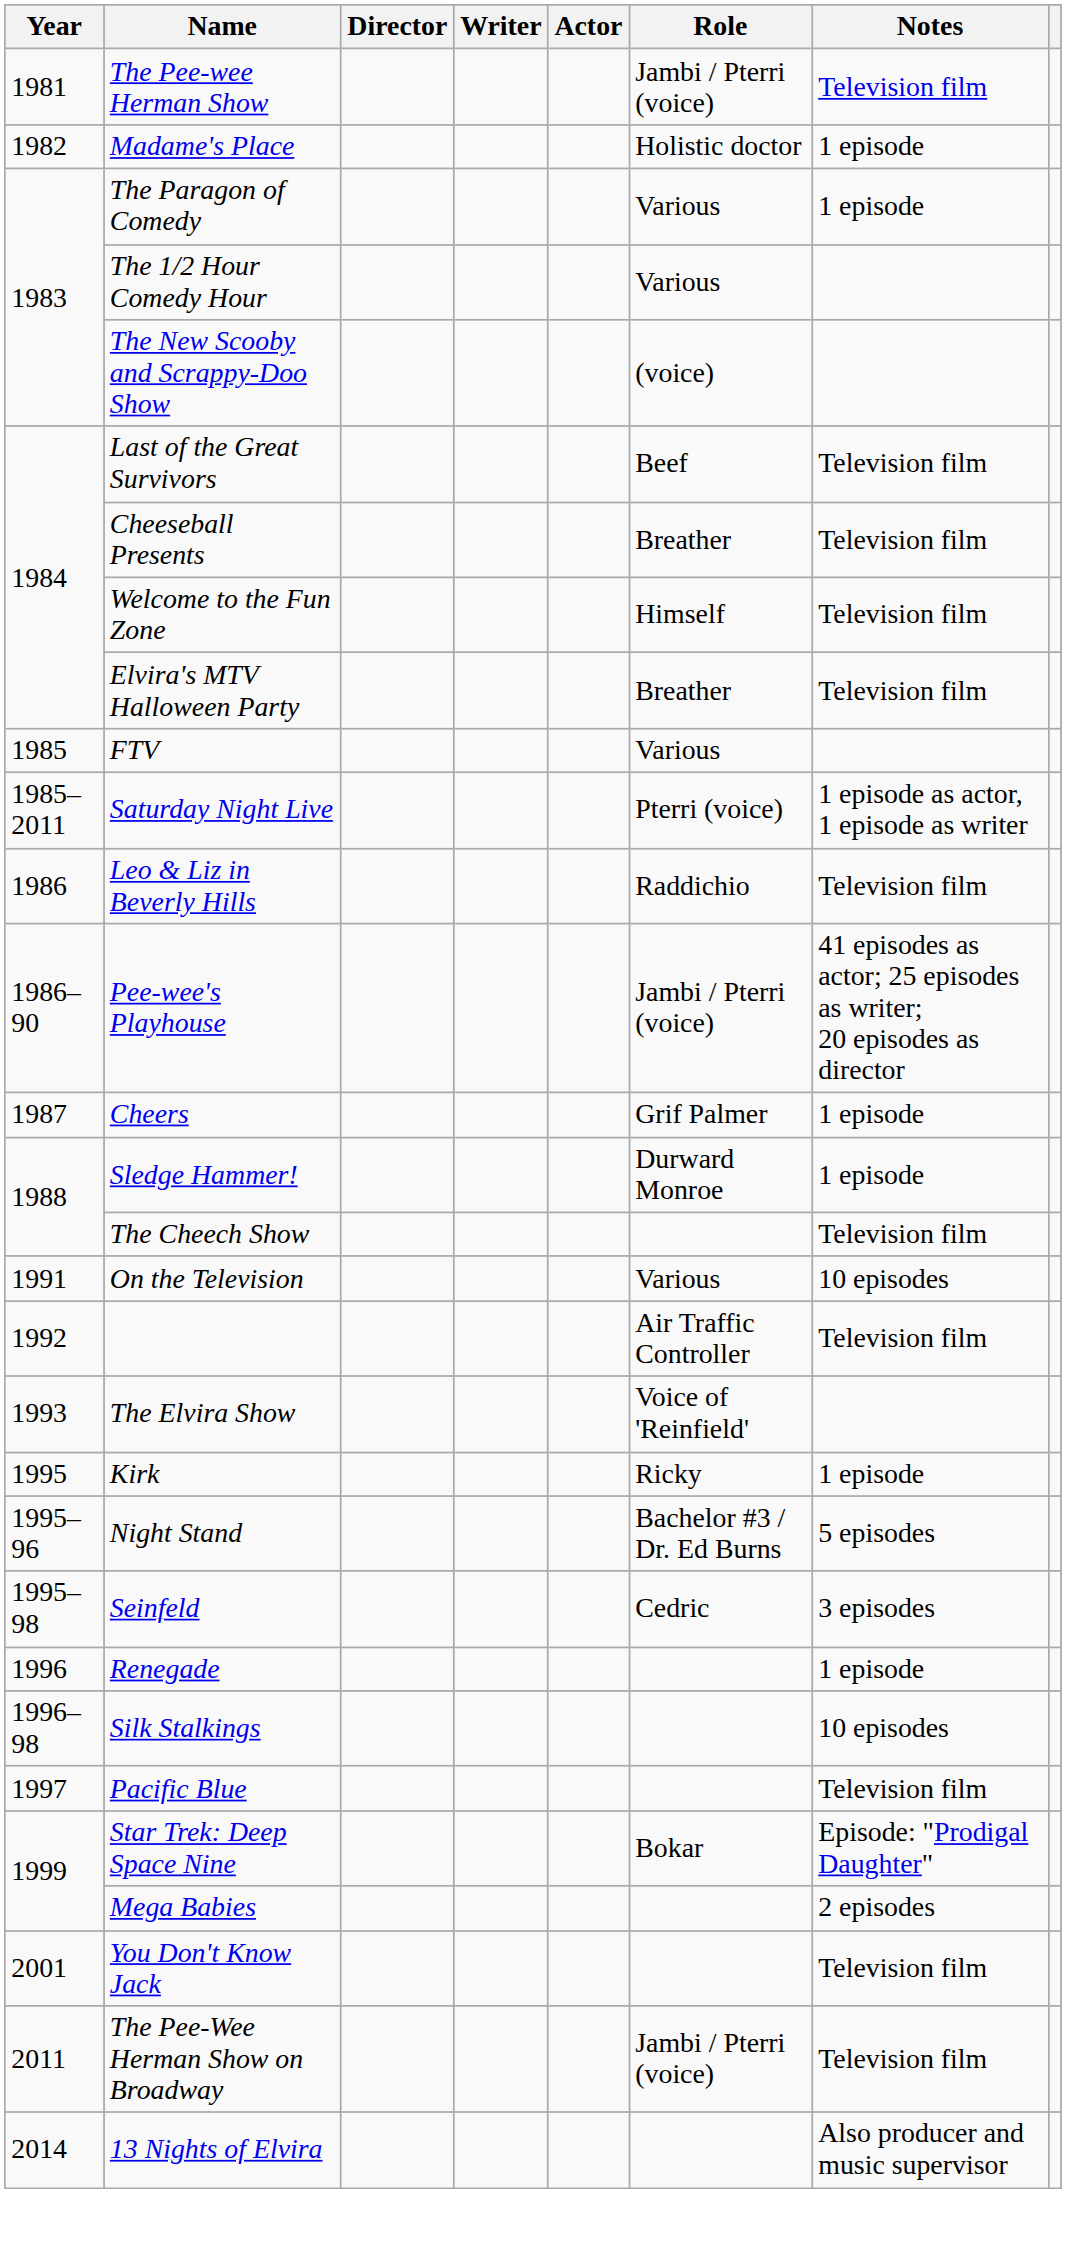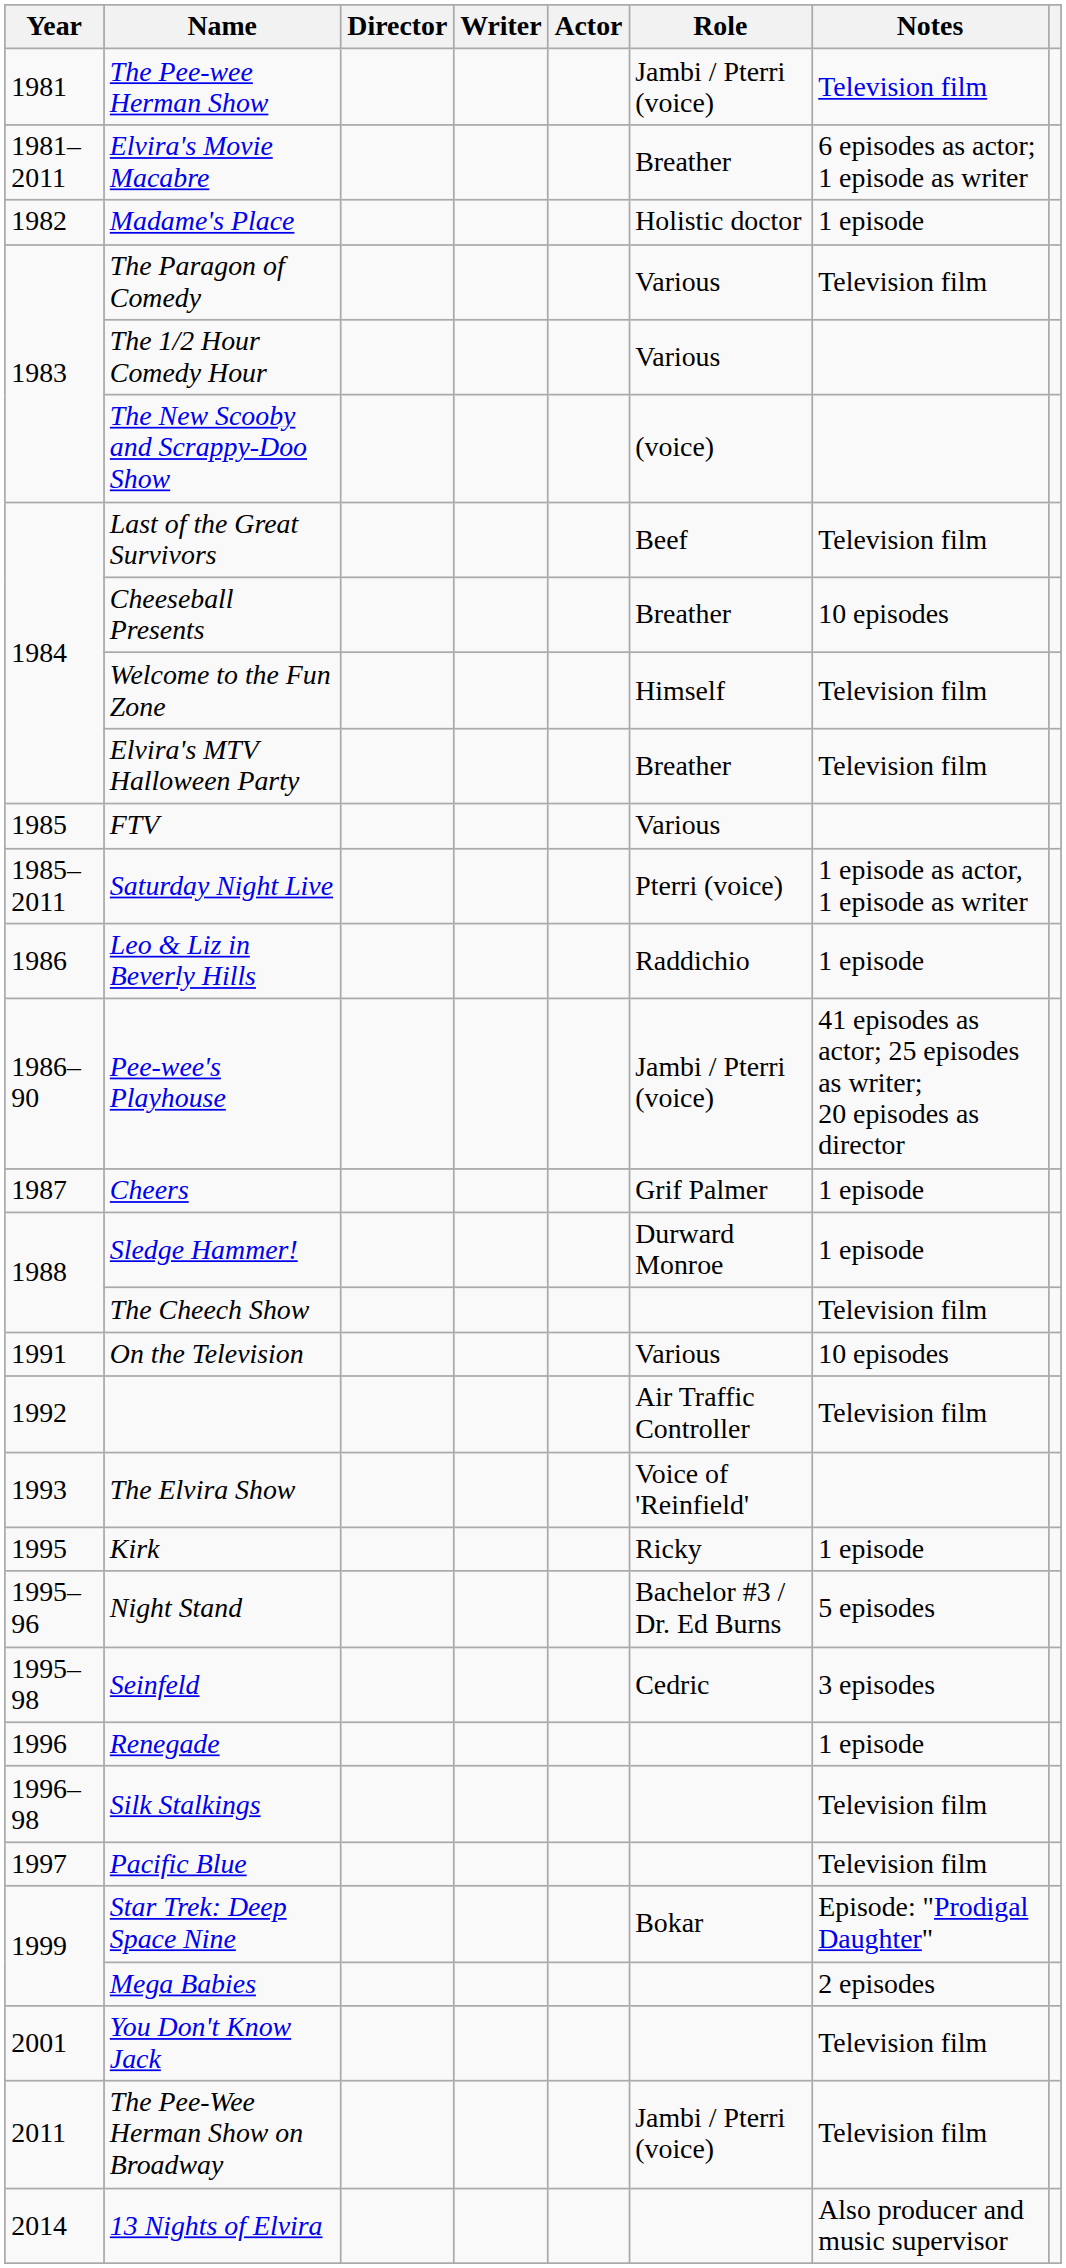+ row: 1981–2011 | Elvira's Movie Macabre | Breather | 6 episodes as actor; 1 episode as writer
The Paragon of Comedy | Notes: 1 episode -> Television film
Cheeseball Presents | Notes: Television film -> 10 episodes
Leo & Liz in Beverly Hills | Notes: Television film -> 1 episode
Silk Stalkings | Notes: 10 episodes -> Television film
